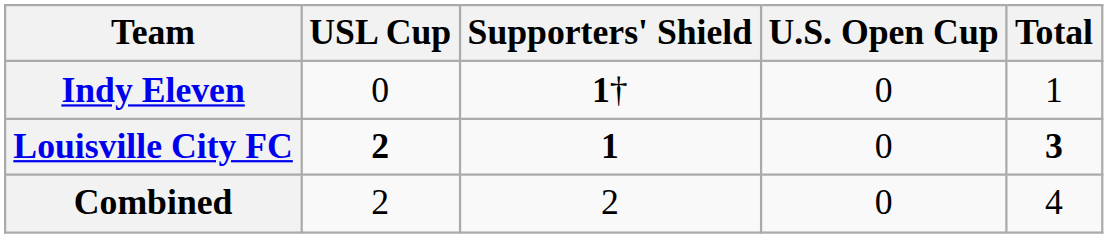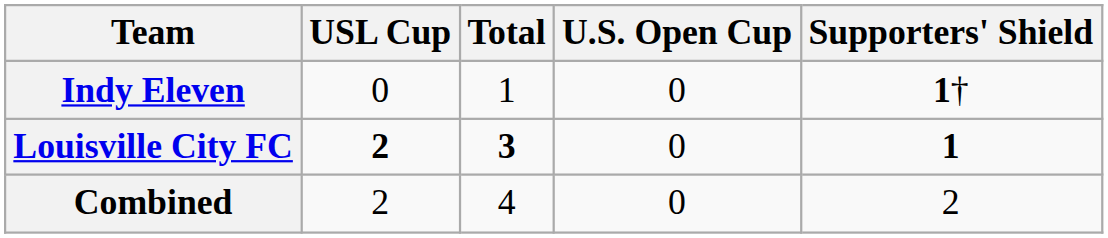columns swapped: Supporters' Shield <-> Total
